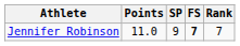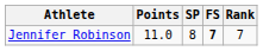Jennifer Robinson | SP: 9 -> 8
